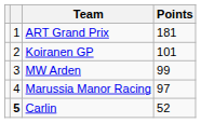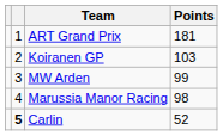Koiranen GP | Points: 101 -> 103
Marussia Manor Racing | Points: 97 -> 98
